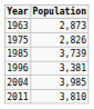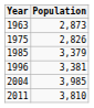1985 | Population: 3,739 -> 3,379
